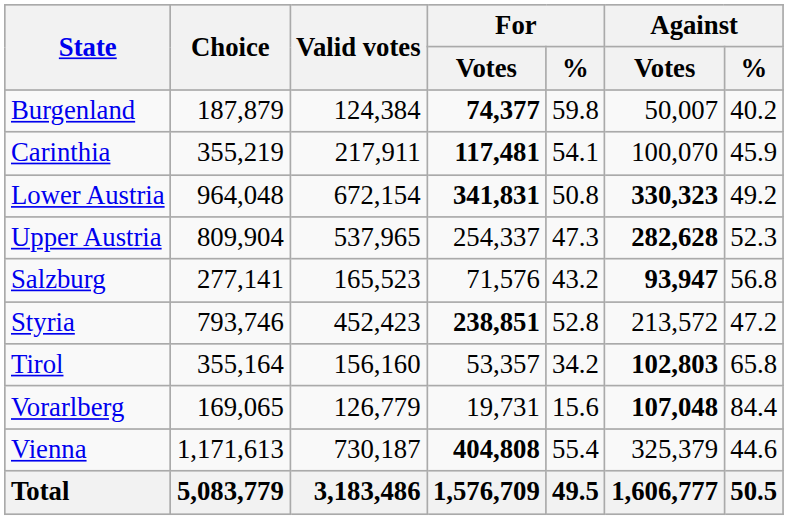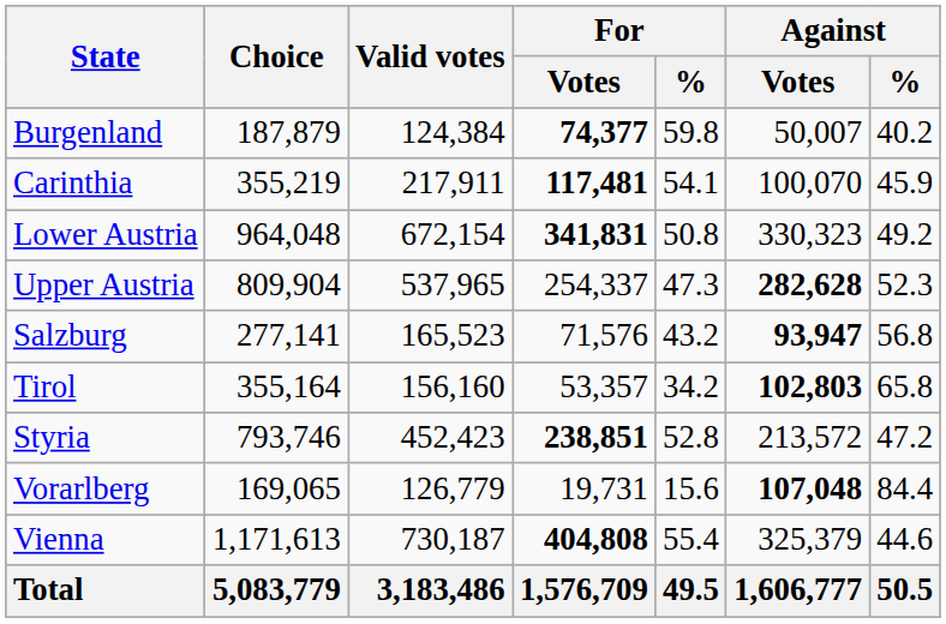Lower Austria | Against / Votes: bold -> normal
rows swapped: Styria <-> Tirol
